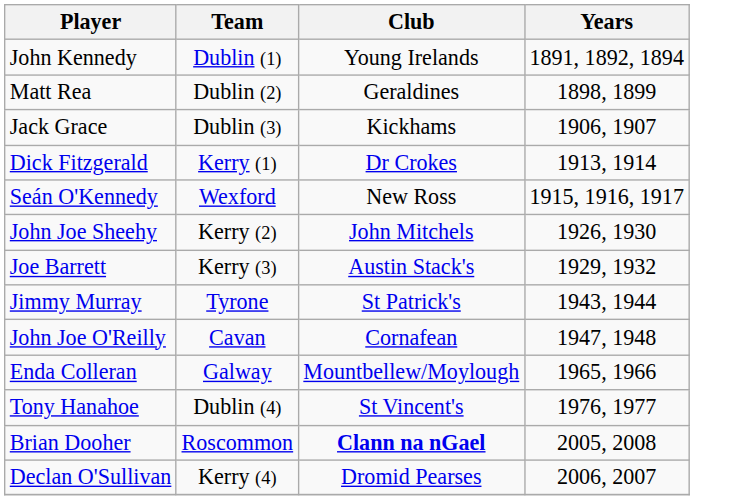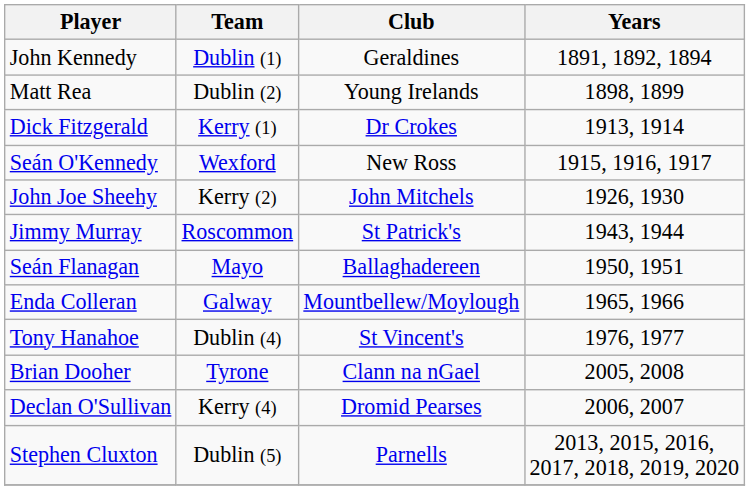John Kennedy | Club: Young Irelands -> Geraldines
Matt Rea | Club: Geraldines -> Young Irelands
- row: Jack Grace | Dublin (3) | Kickhams | 1906, 1907
- row: Joe Barrett | Kerry (3) | Austin Stack's | 1929, 1932
Jimmy Murray | Team: Tyrone -> Roscommon
- row: John Joe O'Reilly | Cavan | Cornafean | 1947, 1948
+ row: Seán Flanagan | Mayo | Ballaghadereen | 1950, 1951
Brian Dooher | Team: Roscommon -> Tyrone
Brian Dooher | Club: bold -> normal
+ row: Stephen Cluxton | Dublin (5) | Parnells | 2013, 2015, 2016, 2017, 2018, 2019, 2020
